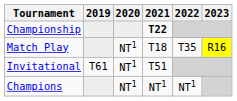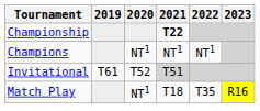rows swapped: Match Play <-> Champions
Invitational | 2020: NT1 -> T52
Invitational | 2021: no background -> lightgrey background
